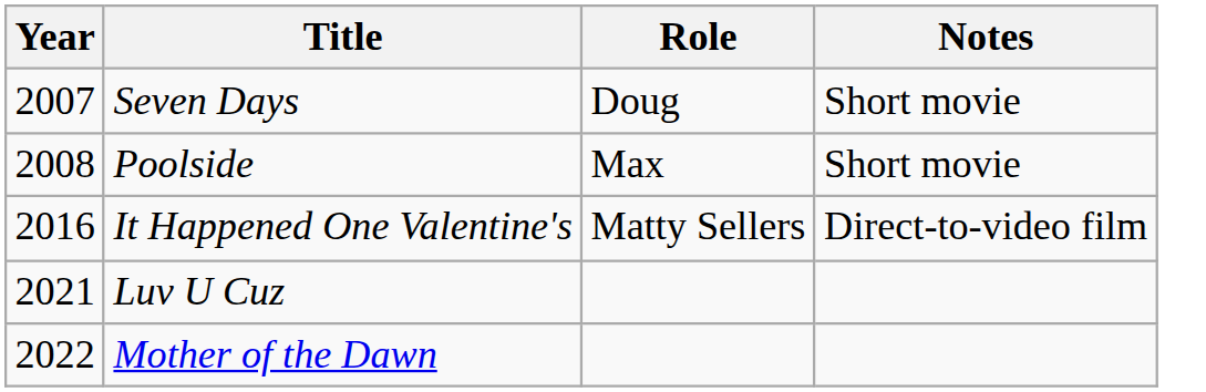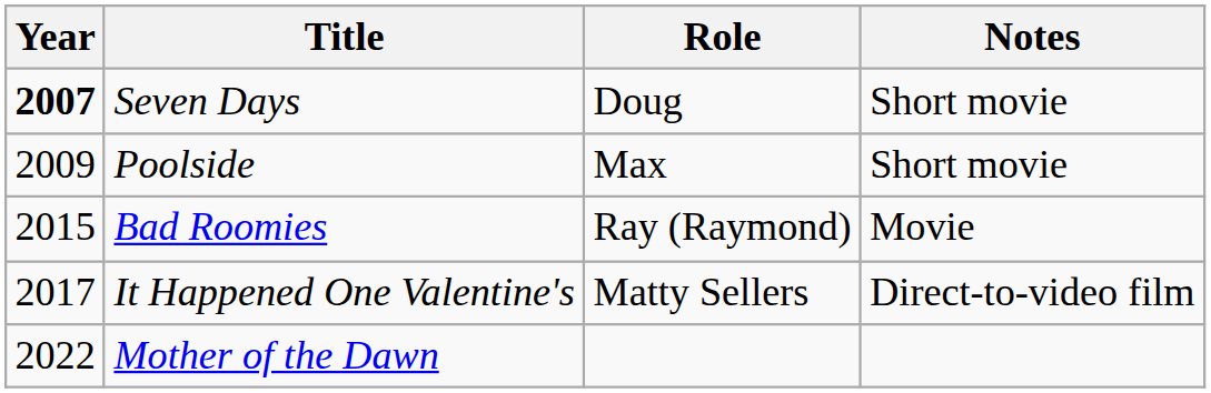Seven Days | Year: normal -> bold
Poolside | Year: 2008 -> 2009
+ row: 2015 | Bad Roomies | Ray (Raymond) | Movie
It Happened One Valentine's | Year: 2016 -> 2017
- row: 2021 | Luv U Cuz
